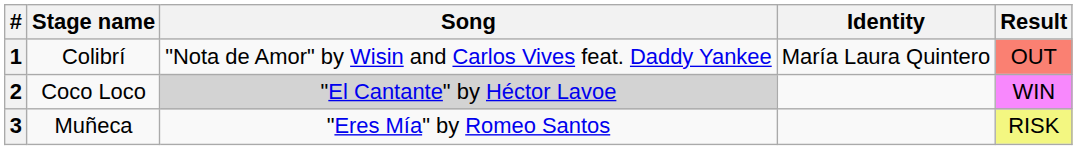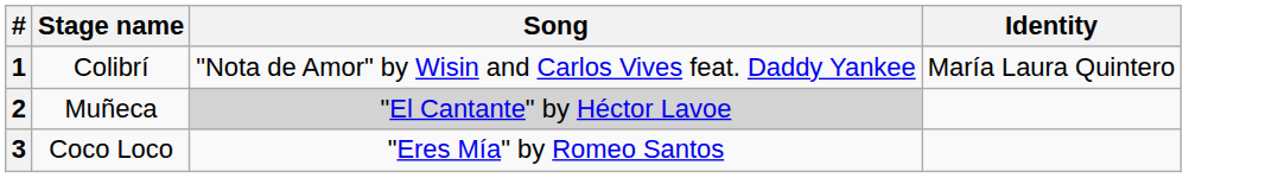- column: Result | OUT | WIN | RISK
2 | Stage name: Coco Loco -> Muñeca
3 | Stage name: Muñeca -> Coco Loco
